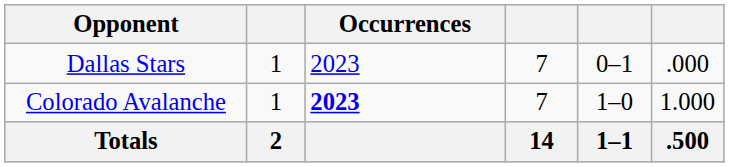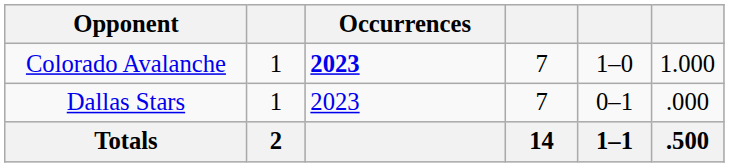rows swapped: Colorado Avalanche <-> Dallas Stars
